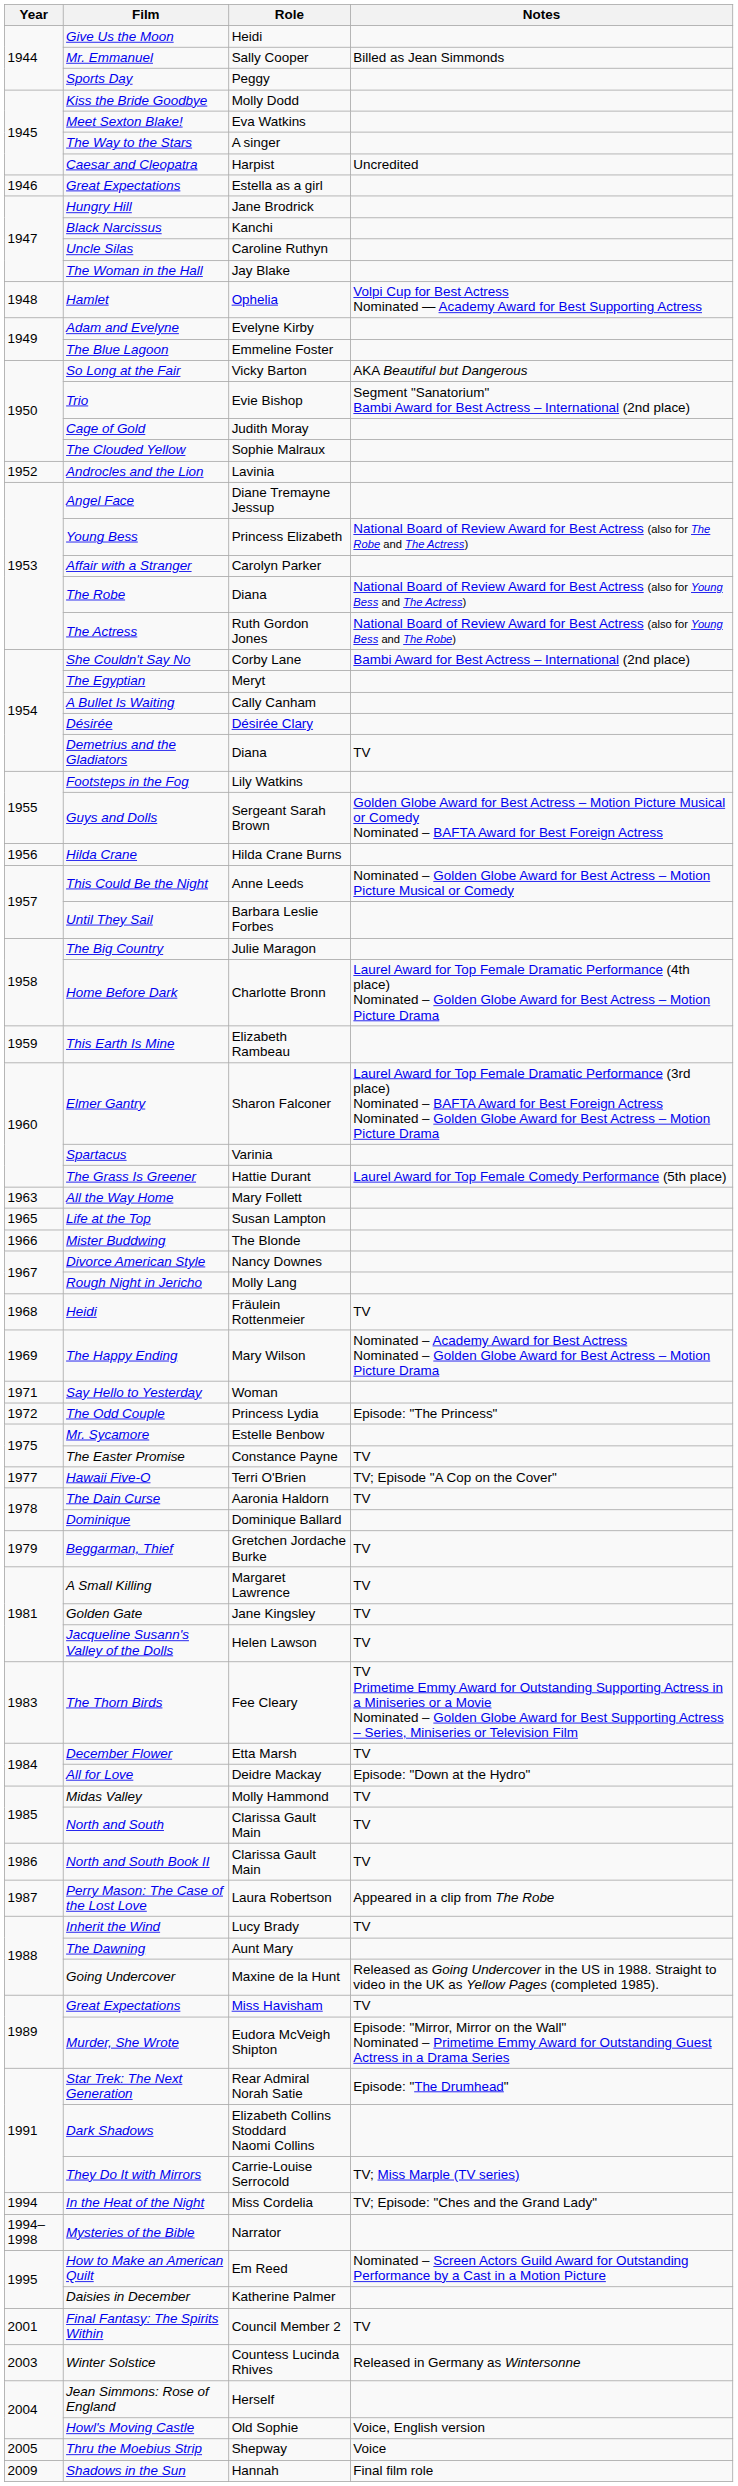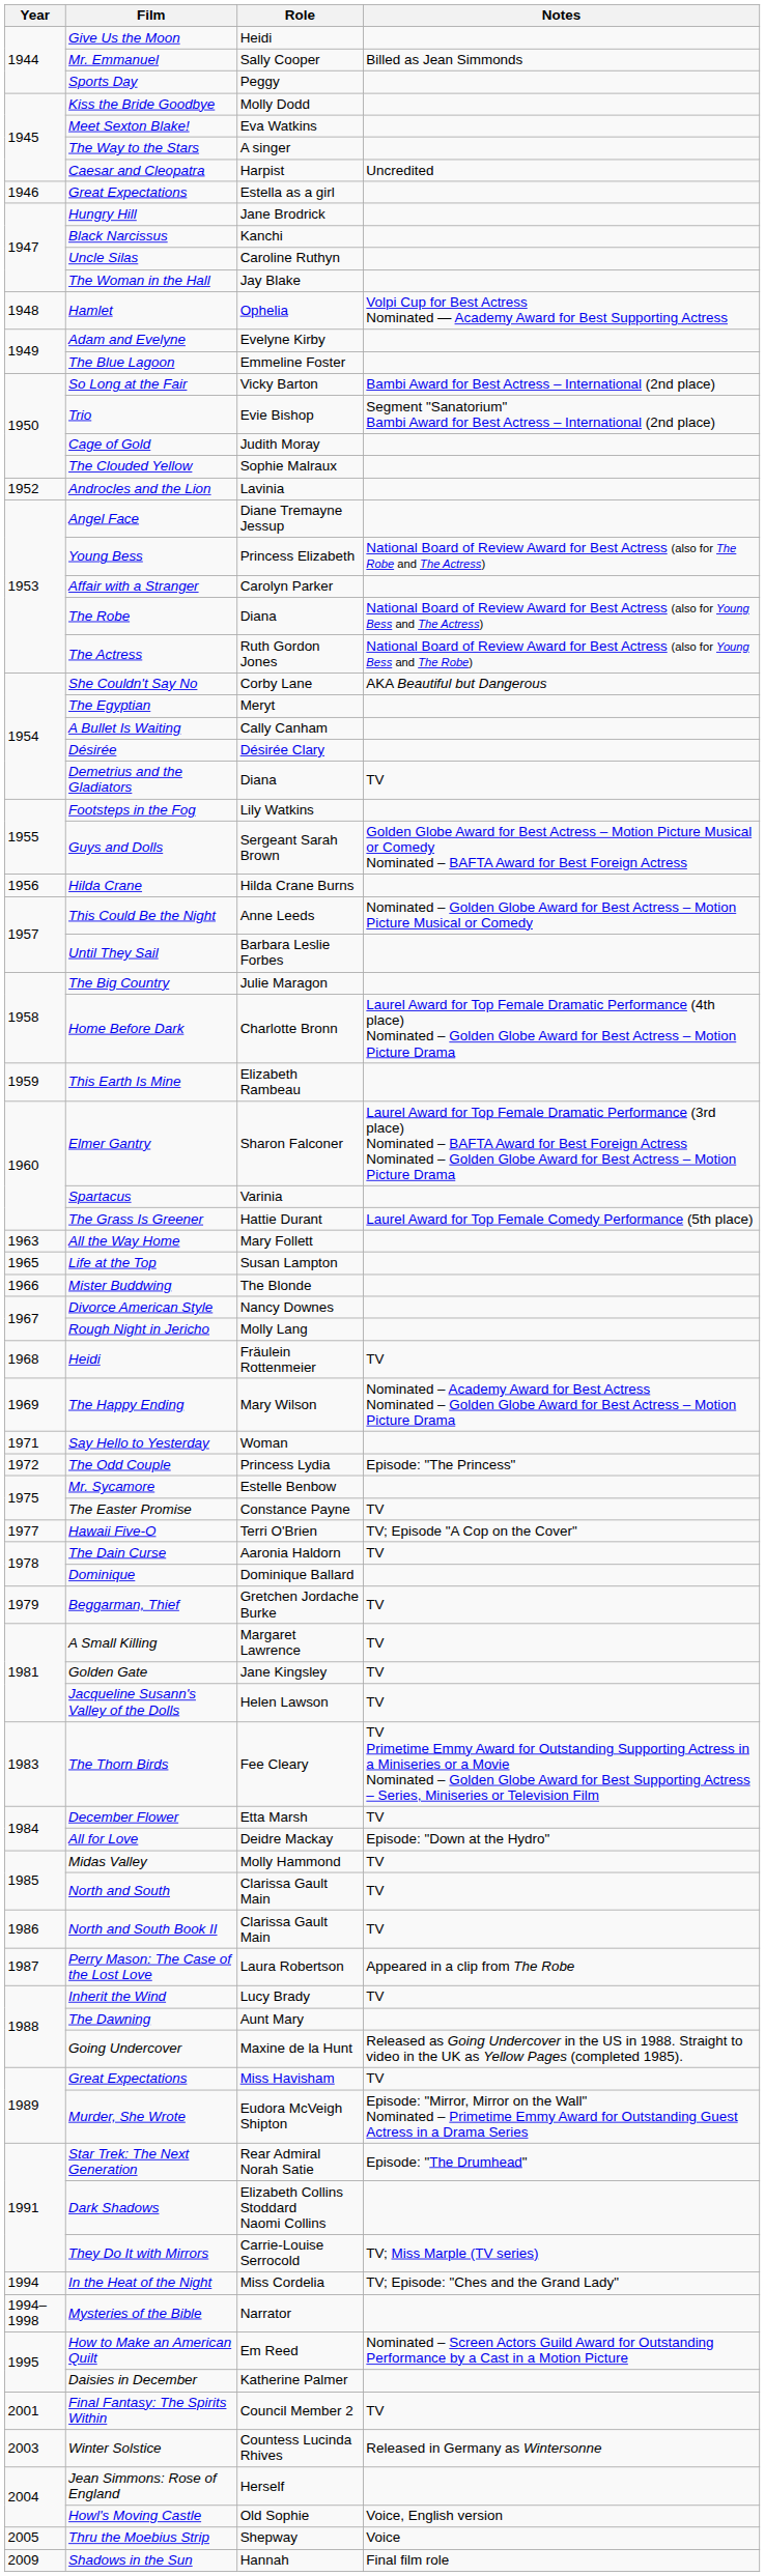So Long at the Fair | Notes: AKA Beautiful but Dangerous -> Bambi Award for Best Actress – International (2nd place)
She Couldn't Say No | Notes: Bambi Award for Best Actress – International (2nd place) -> AKA Beautiful but Dangerous
